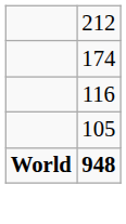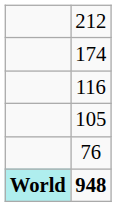+ row: 76
948 | column 1: no background -> paleturquoise background
